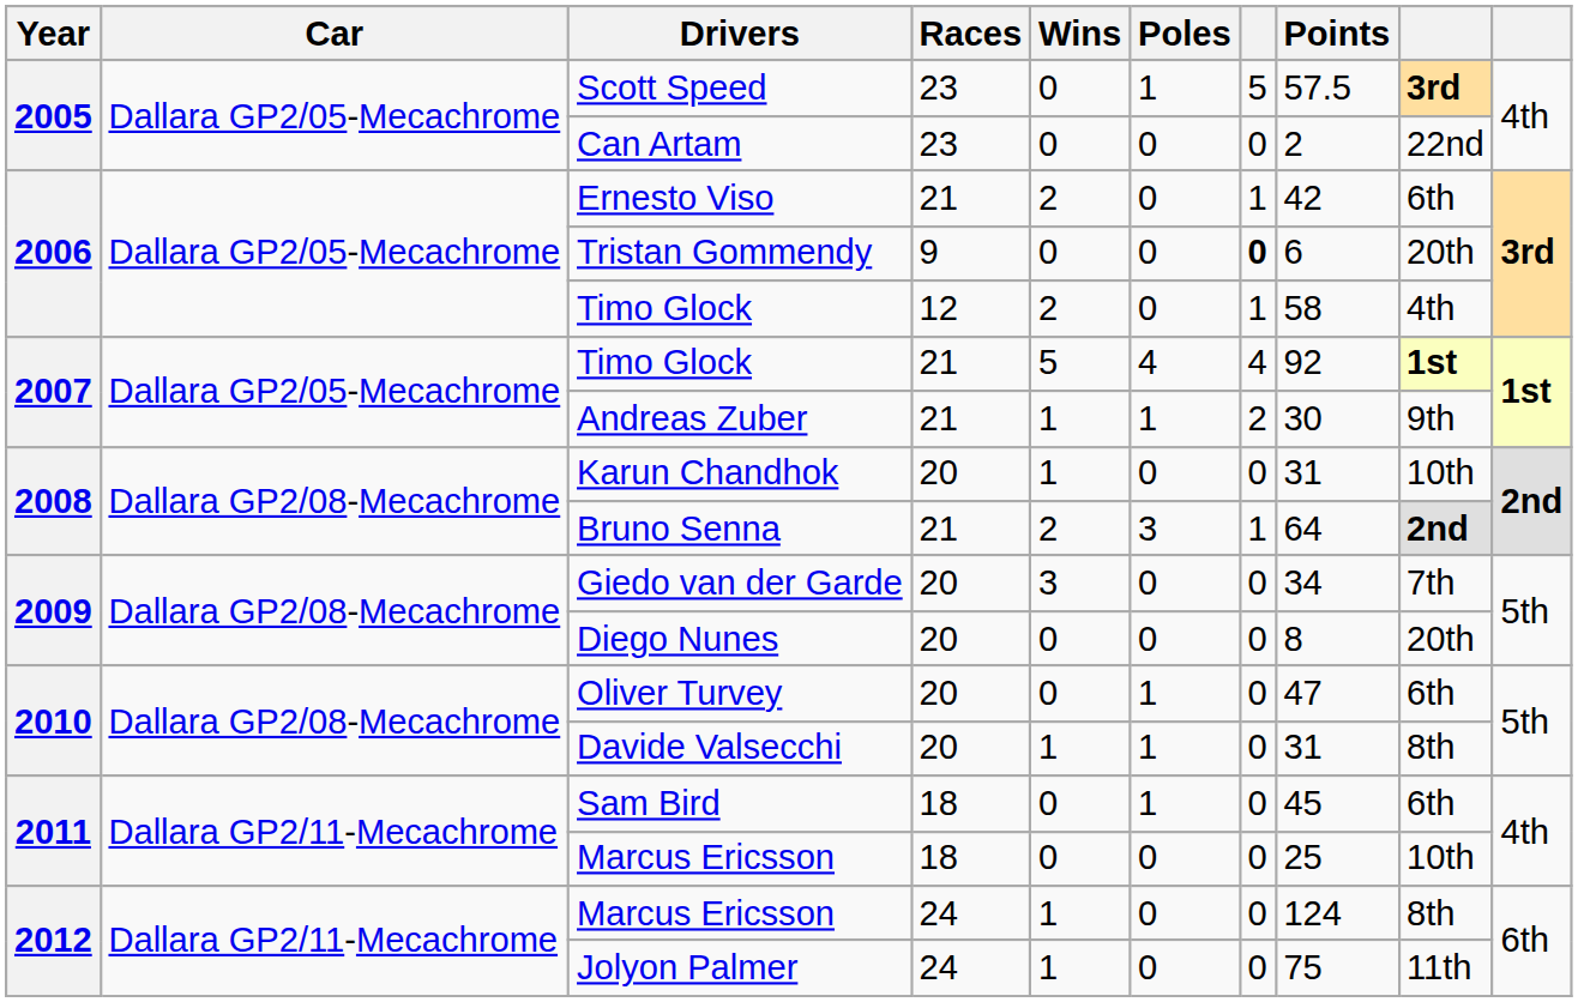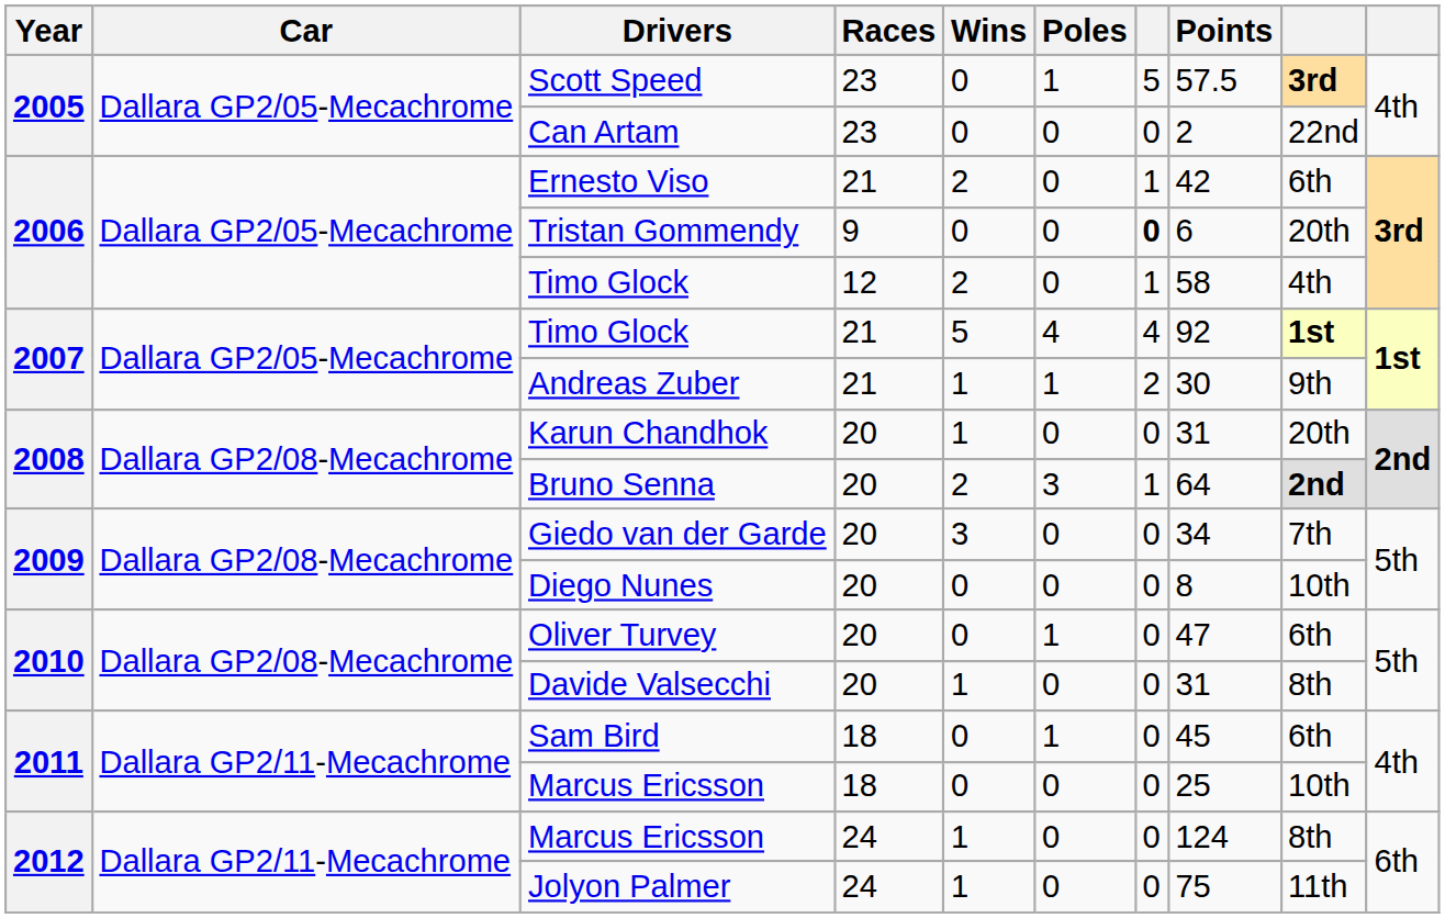Karun Chandhok | column 9: 10th -> 20th
Bruno Senna | Races: 21 -> 20
Diego Nunes | column 9: 20th -> 10th
Davide Valsecchi | Poles: 1 -> 0
